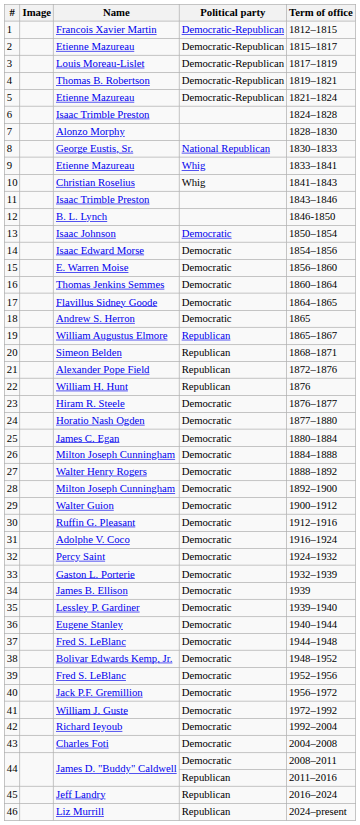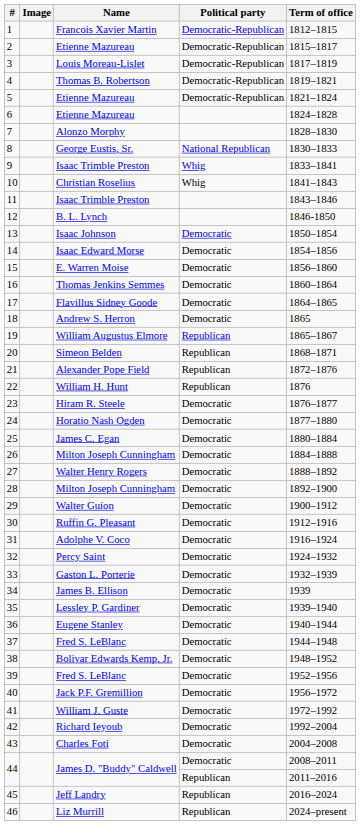6 | Name: Isaac Trimble Preston -> Etienne Mazureau
9 | Name: Etienne Mazureau -> Isaac Trimble Preston
